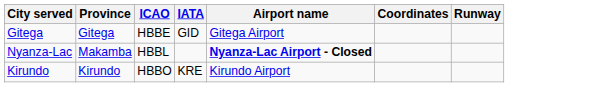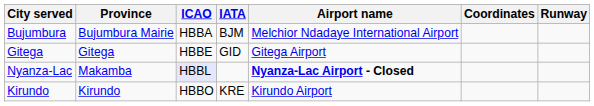+ row: Bujumbura | Bujumbura Mairie | HBBA | BJM | Melchior Ndadaye International Airport
Nyanza-Lac | ICAO: no background -> lavender background
